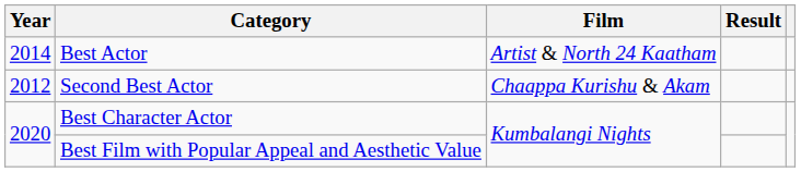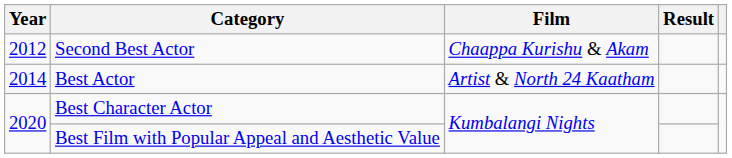rows swapped: Second Best Actor <-> Best Actor
